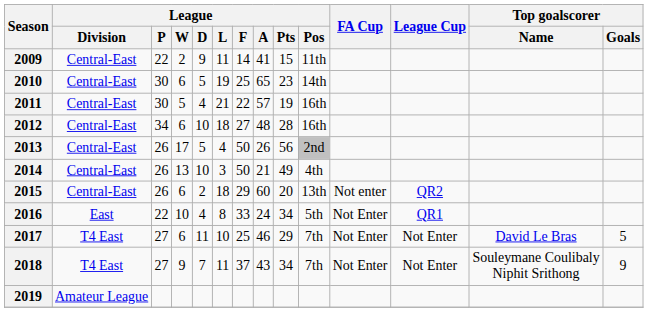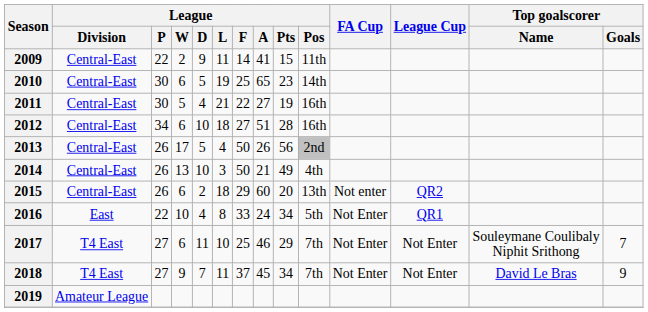2011 | League / A: 57 -> 27
2012 | League / A: 48 -> 51
2017 | Top goalscorer / Name: David Le Bras -> Souleymane Coulibaly Niphit Srithong
2017 | Top goalscorer / Goals: 5 -> 7
2018 | League / A: 43 -> 45
2018 | Top goalscorer / Name: Souleymane Coulibaly Niphit Srithong -> David Le Bras
